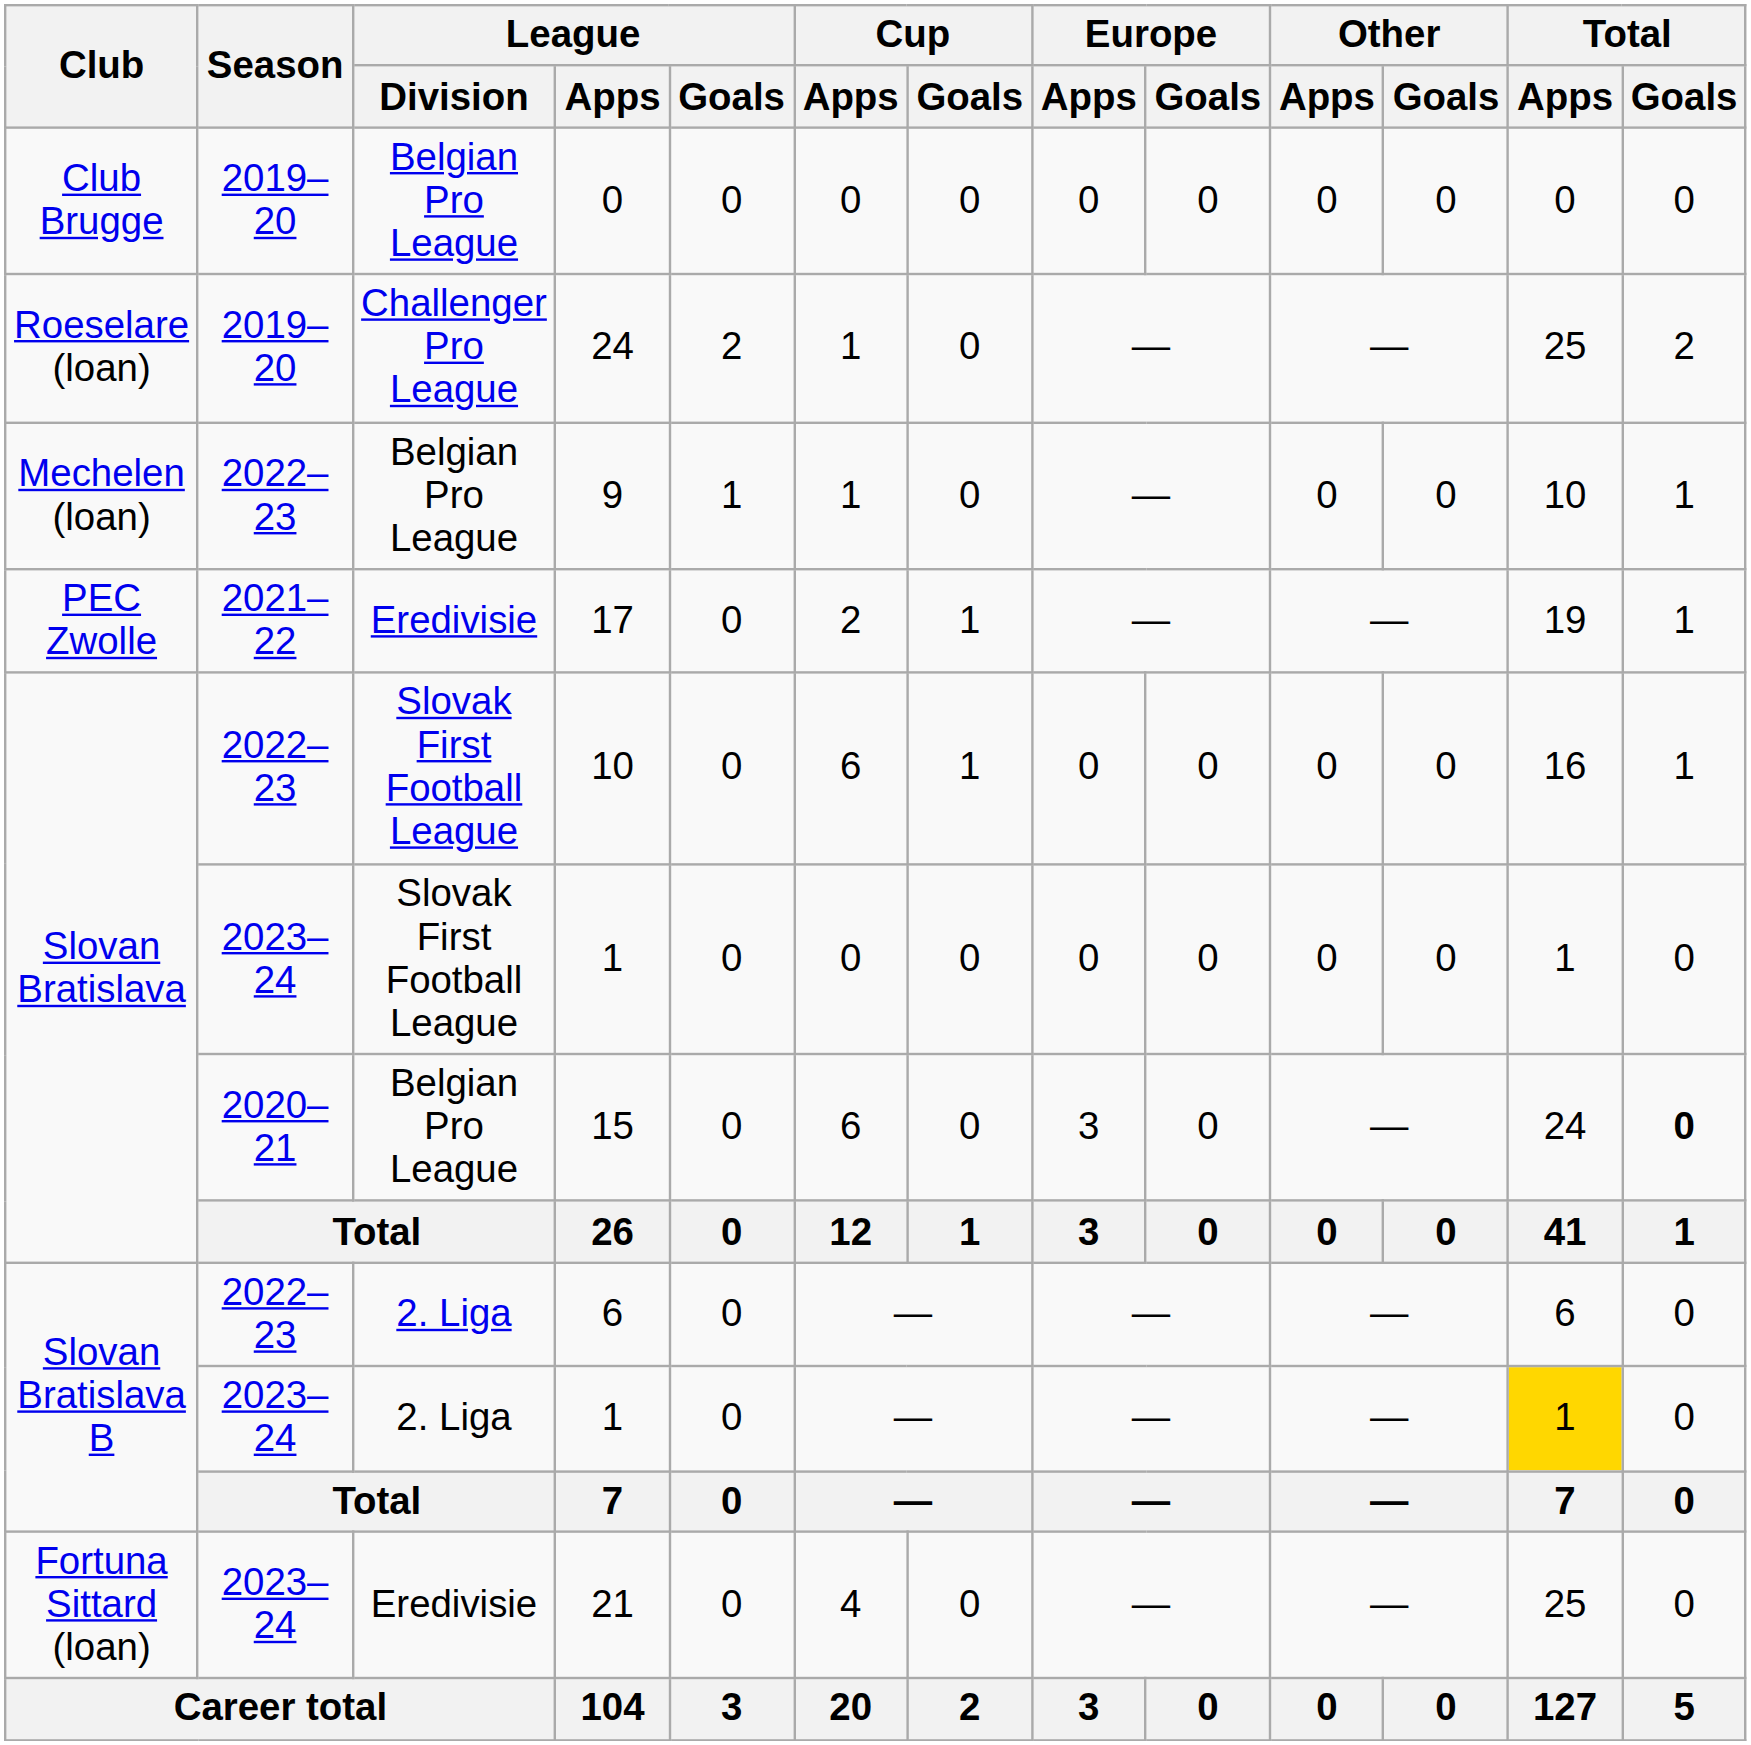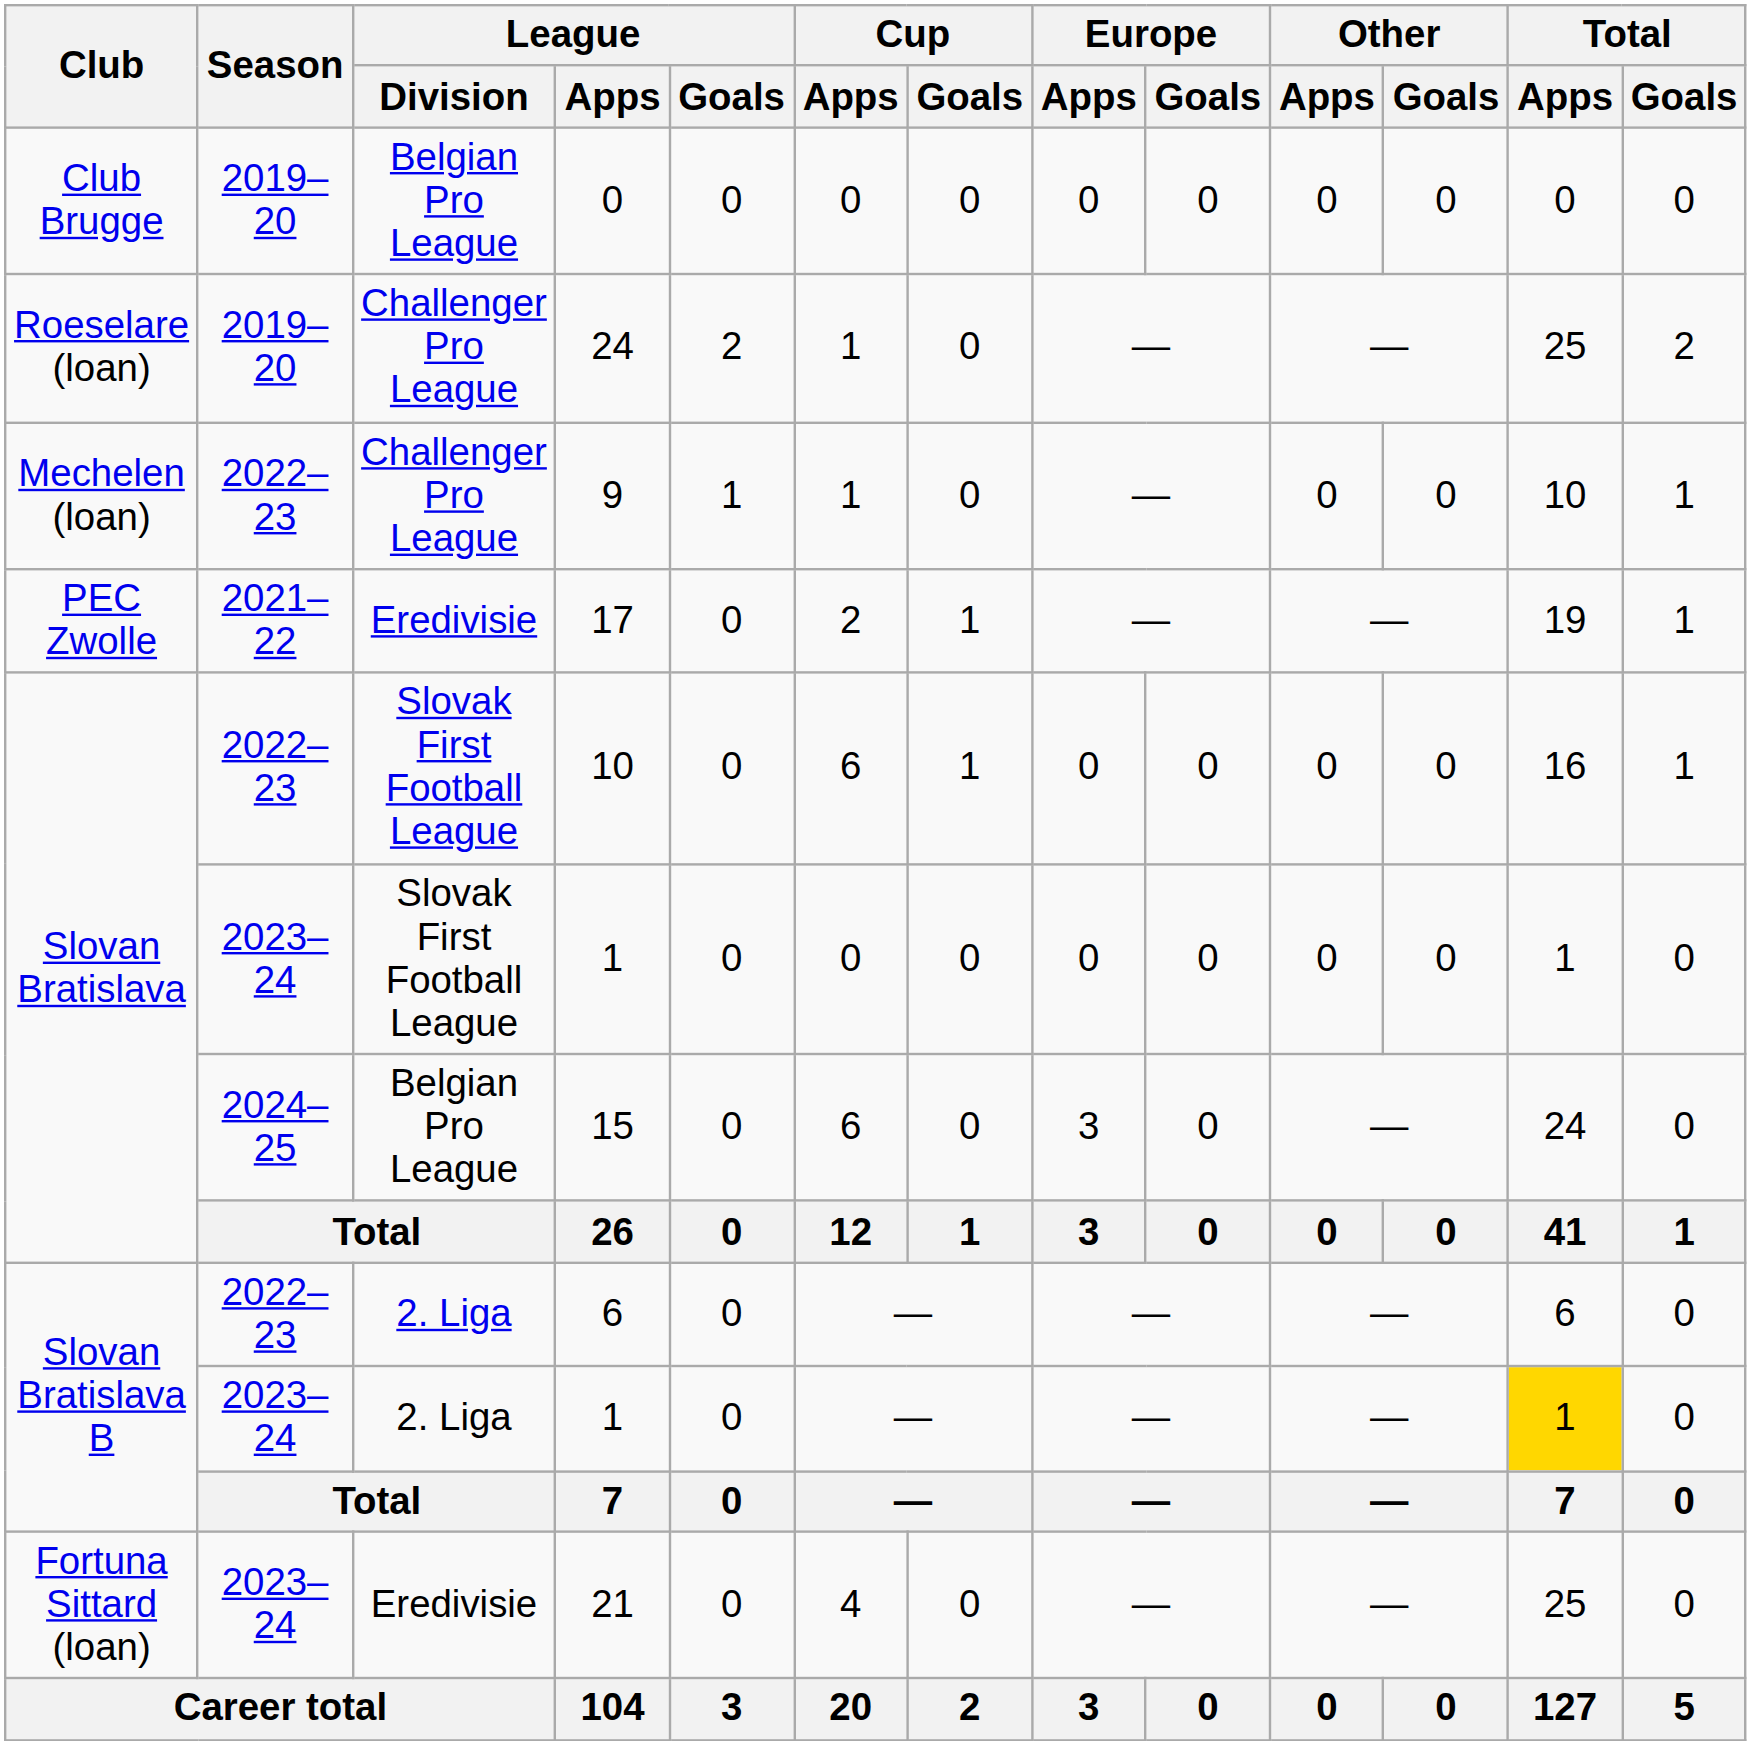9 | League / Division: Belgian Pro League -> Challenger Pro League
15 | Season: 2020–21 -> 2024–25
15 | Total / Goals: bold -> normal
